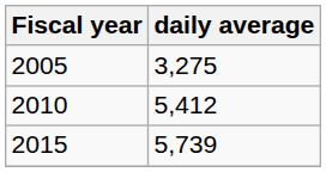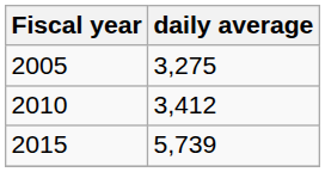2010 | daily average: 5,412 -> 3,412
